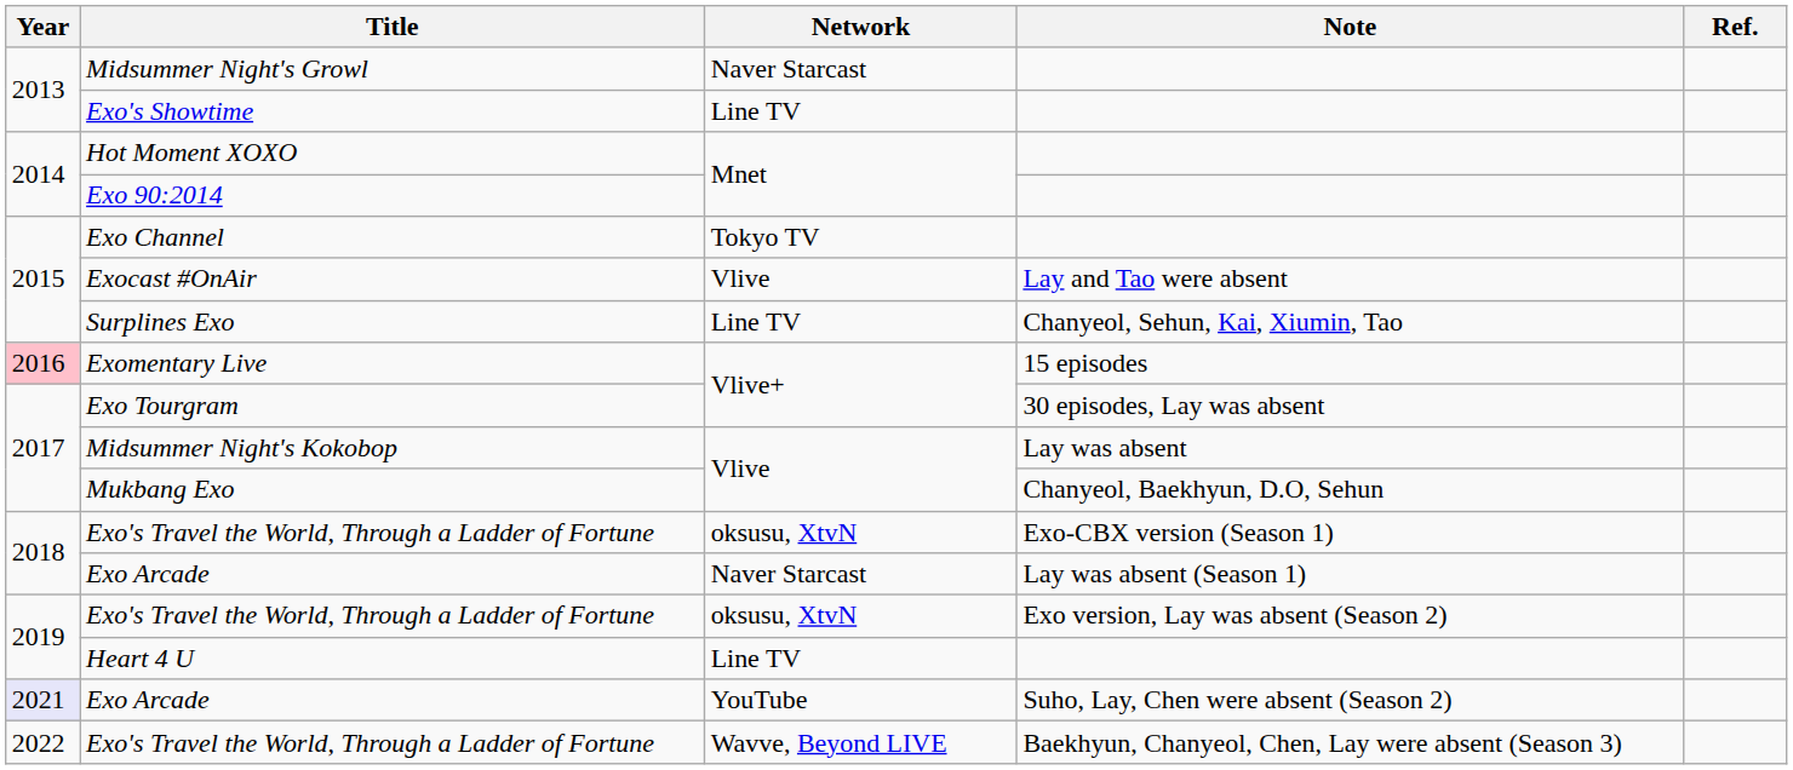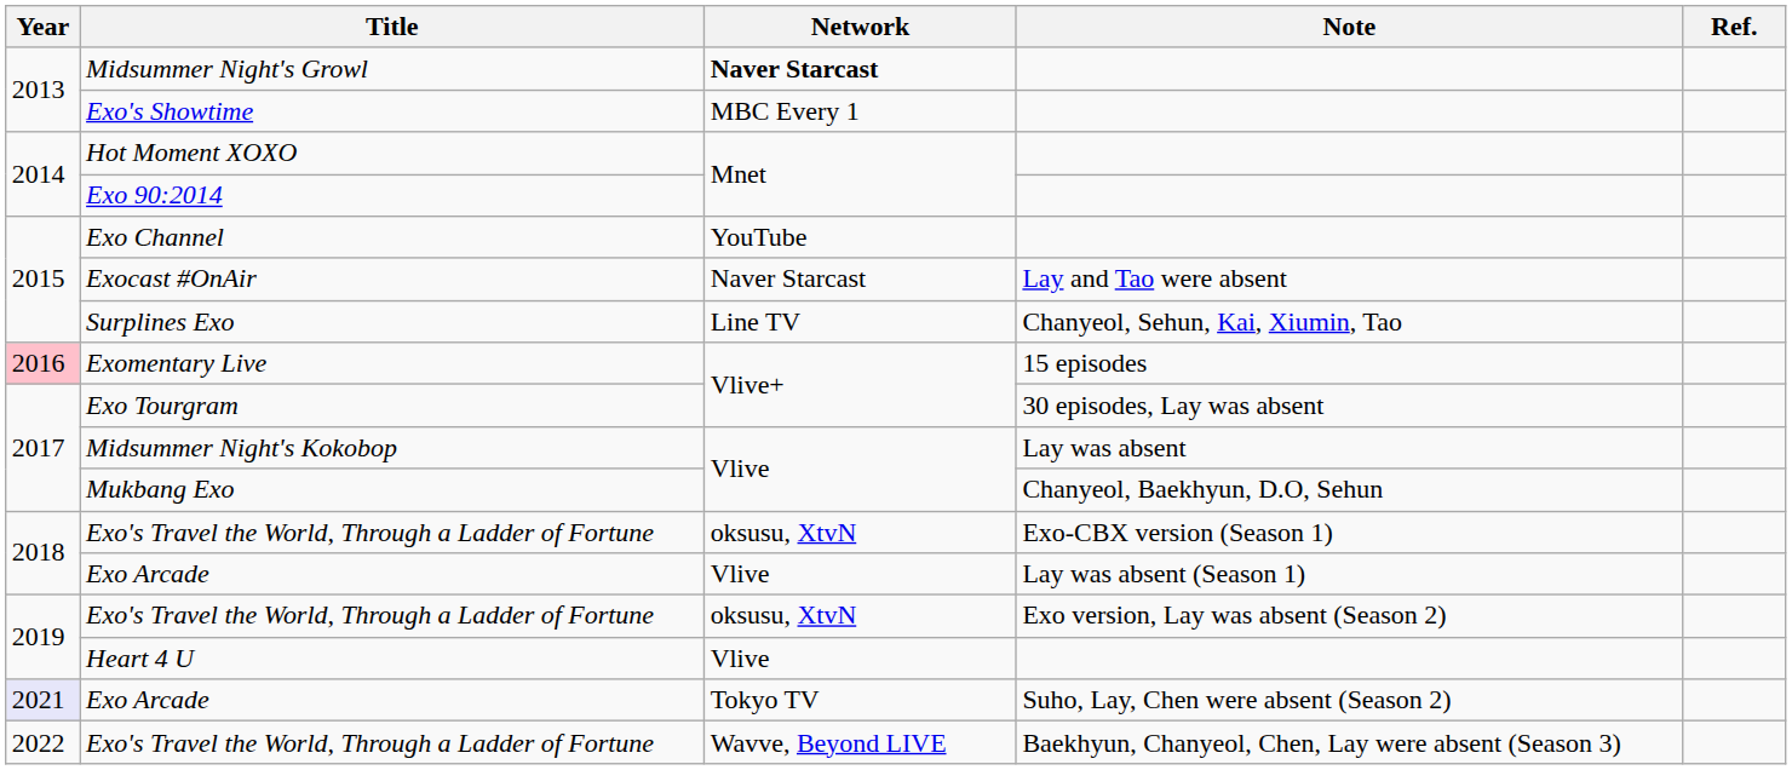Midsummer Night's Growl | Network: normal -> bold
Exo's Showtime | Network: Line TV -> MBC Every 1
Exo Channel | Network: Tokyo TV -> YouTube
Exocast #OnAir | Network: Vlive -> Naver Starcast
Exo Arcade / Lay was absent (Season 1) | Network: Naver Starcast -> Vlive
Heart 4 U | Network: Line TV -> Vlive
Exo Arcade / Suho, Lay, Chen were absent (Season 2) | Network: YouTube -> Tokyo TV
